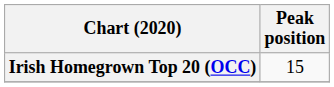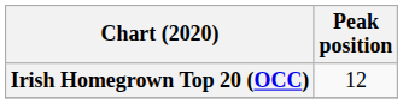Irish Homegrown Top 20 (OCC) | Peak position: 15 -> 12
